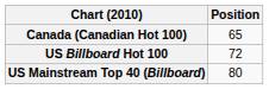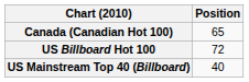US Mainstream Top 40 (Billboard) | Position: 80 -> 40
